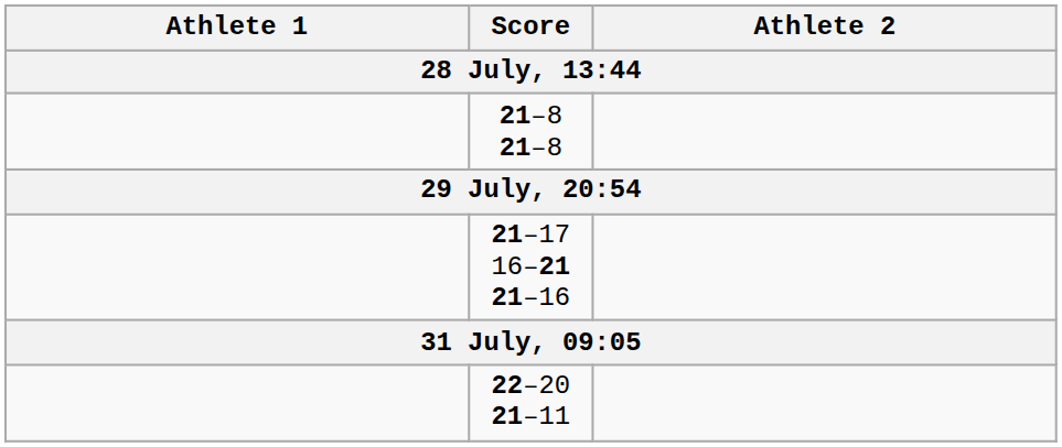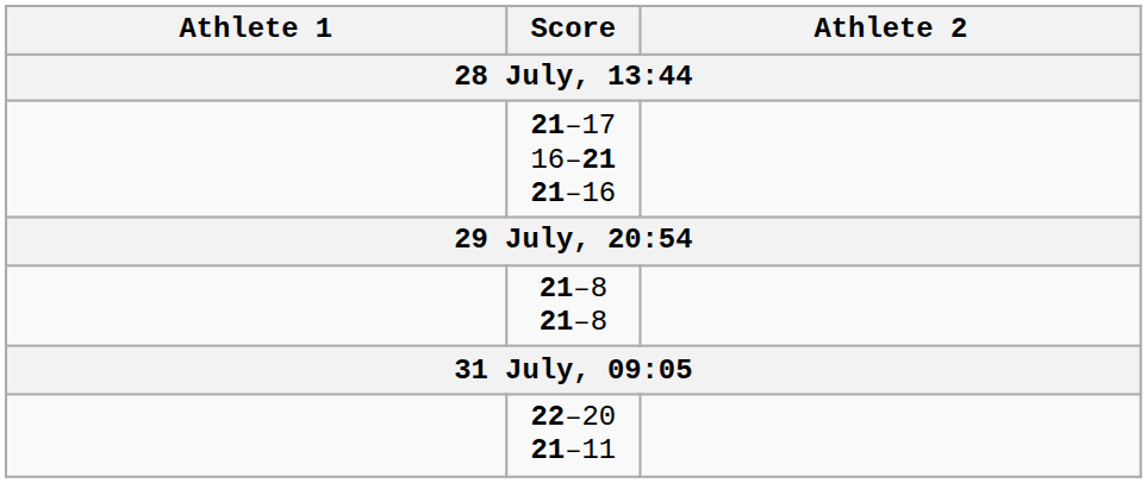rows swapped: 21–8 21–8 <-> 21–17 16–21 21–16
